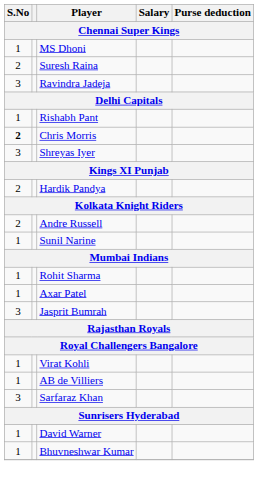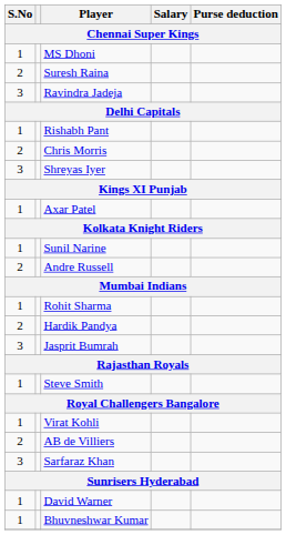Chris Morris | S.No: bold -> normal
rows swapped: Axar Patel <-> Hardik Pandya
rows swapped: Sunil Narine <-> Andre Russell
+ row: 1 | Steve Smith
AB de Villiers | S.No: 1 -> 2
